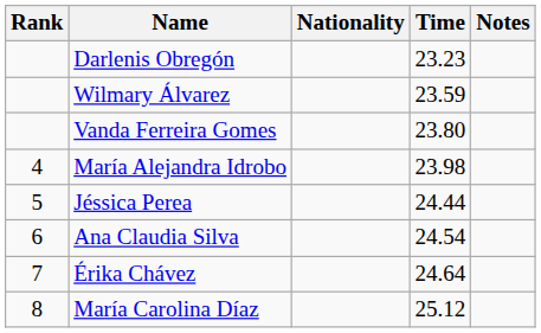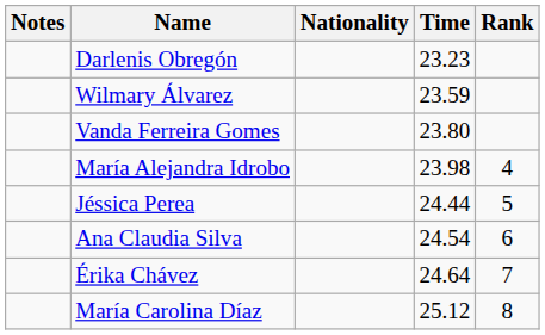columns swapped: Rank <-> Notes
